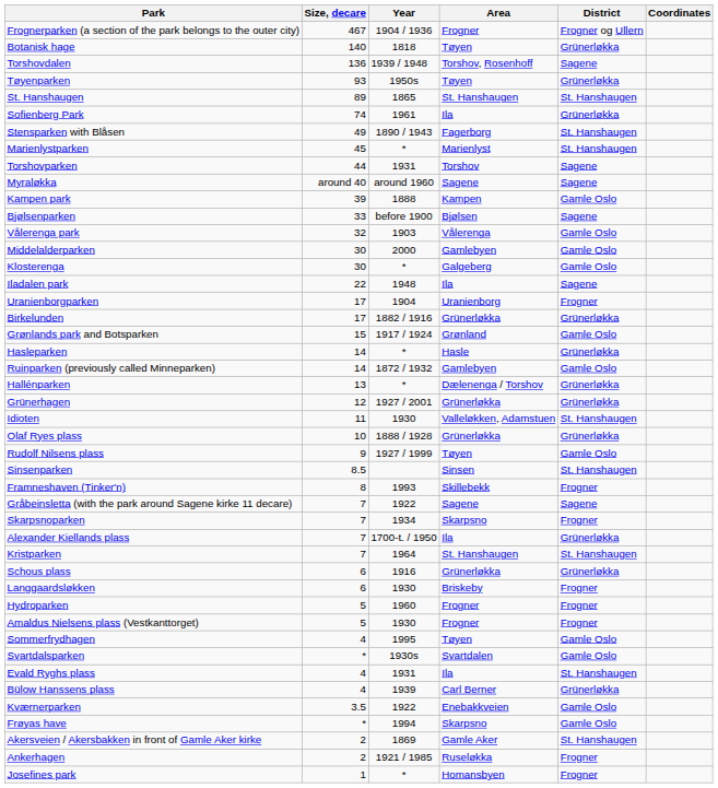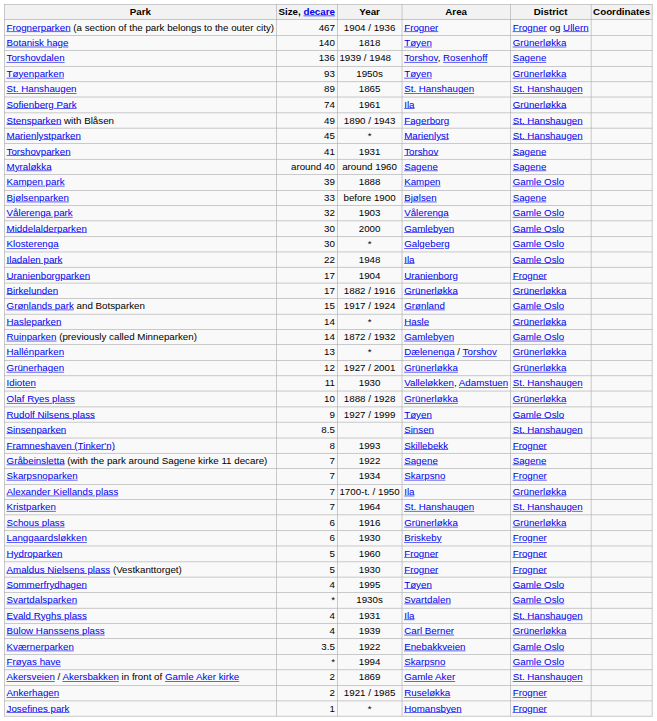Torshovparken | Size, decare: 44 -> 41
Iladalen park | District: Sagene -> Gamle Oslo
